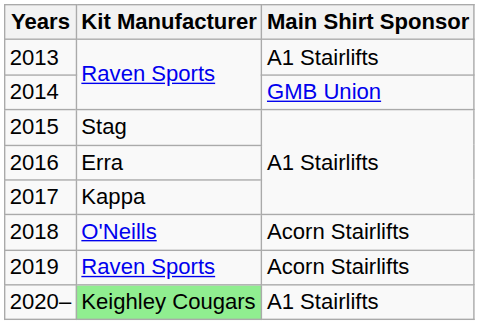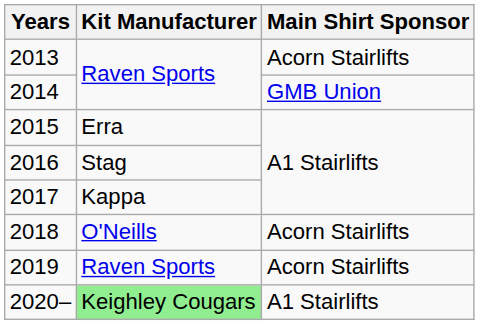2013 | Main Shirt Sponsor: A1 Stairlifts -> Acorn Stairlifts
2015 | Kit Manufacturer: Stag -> Erra
2016 | Kit Manufacturer: Erra -> Stag
